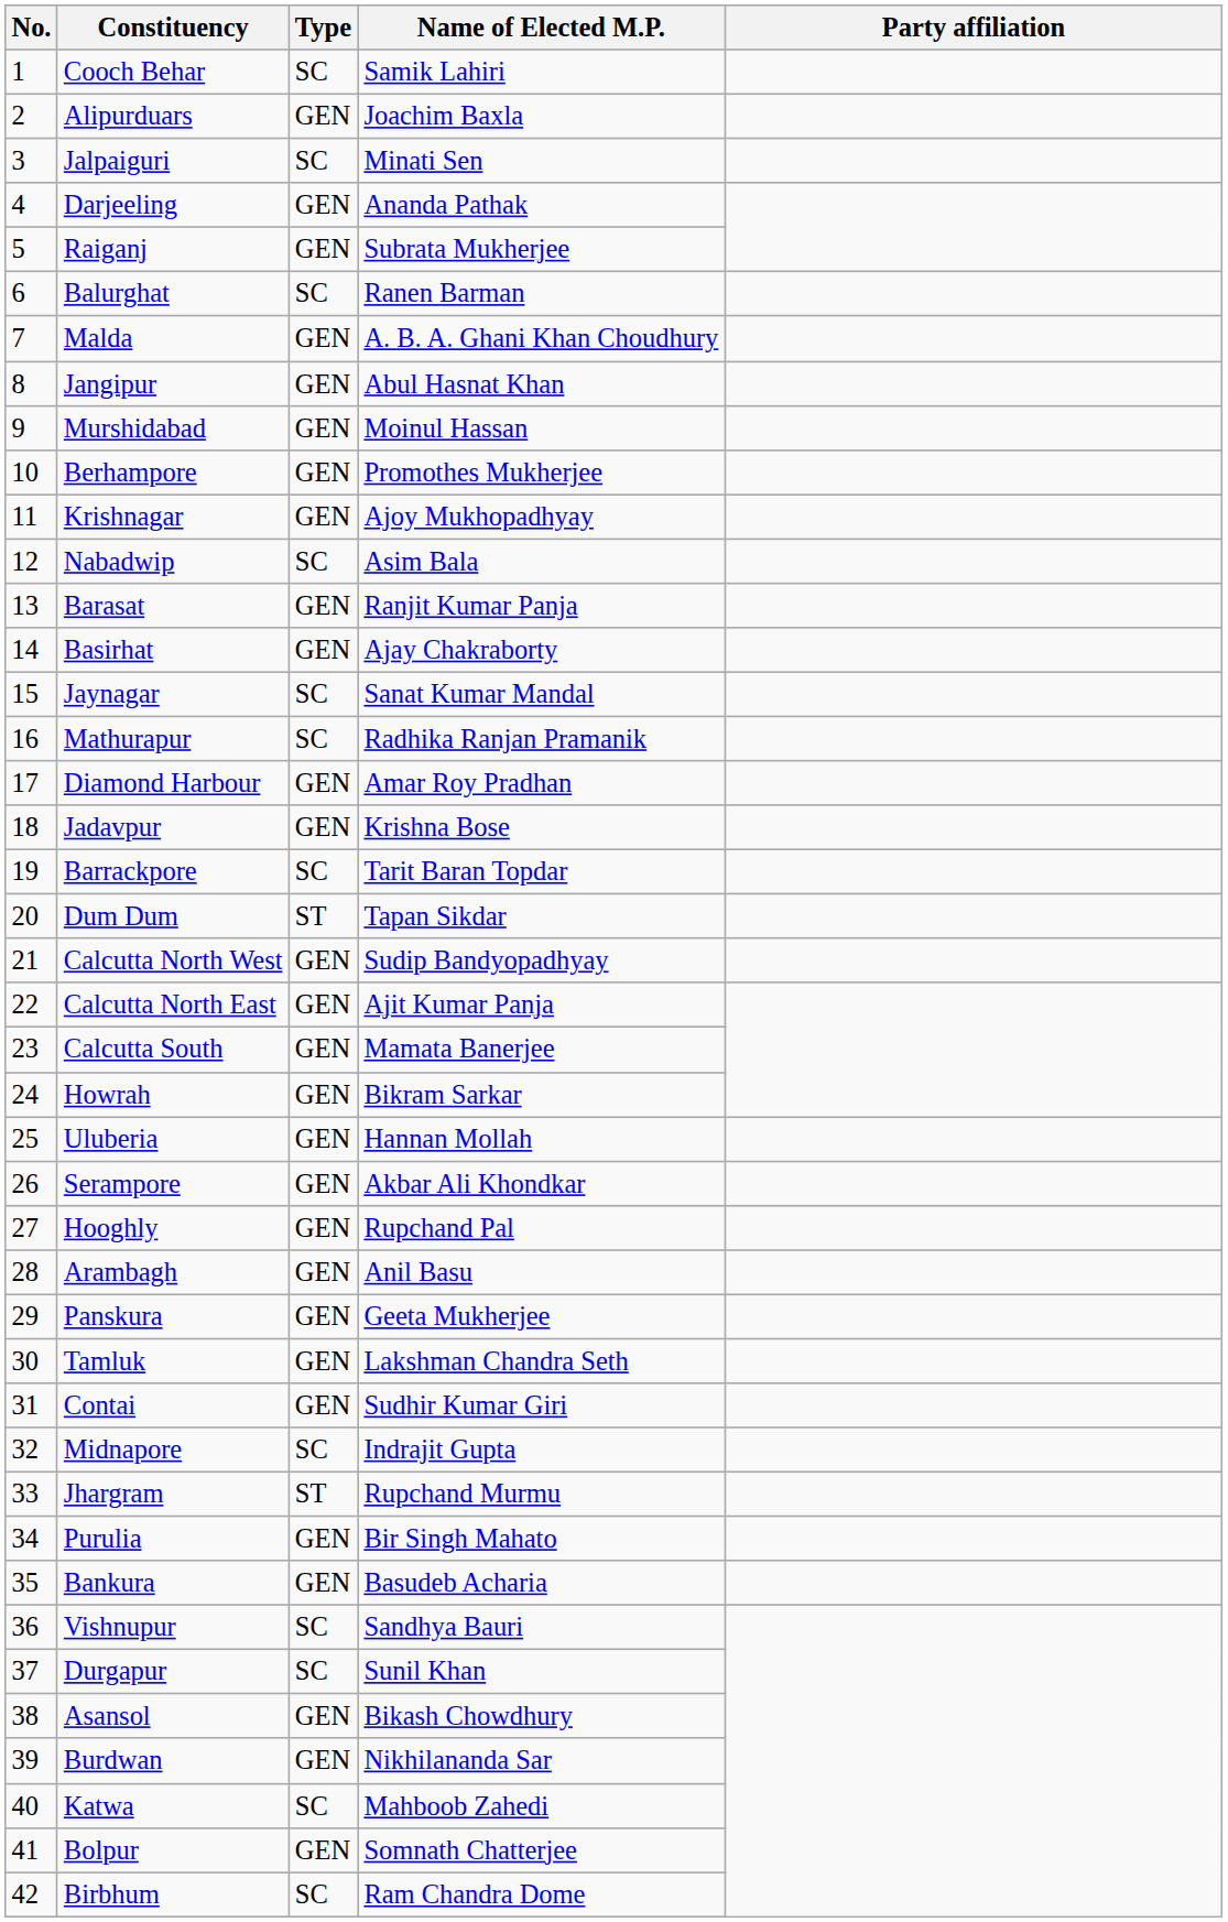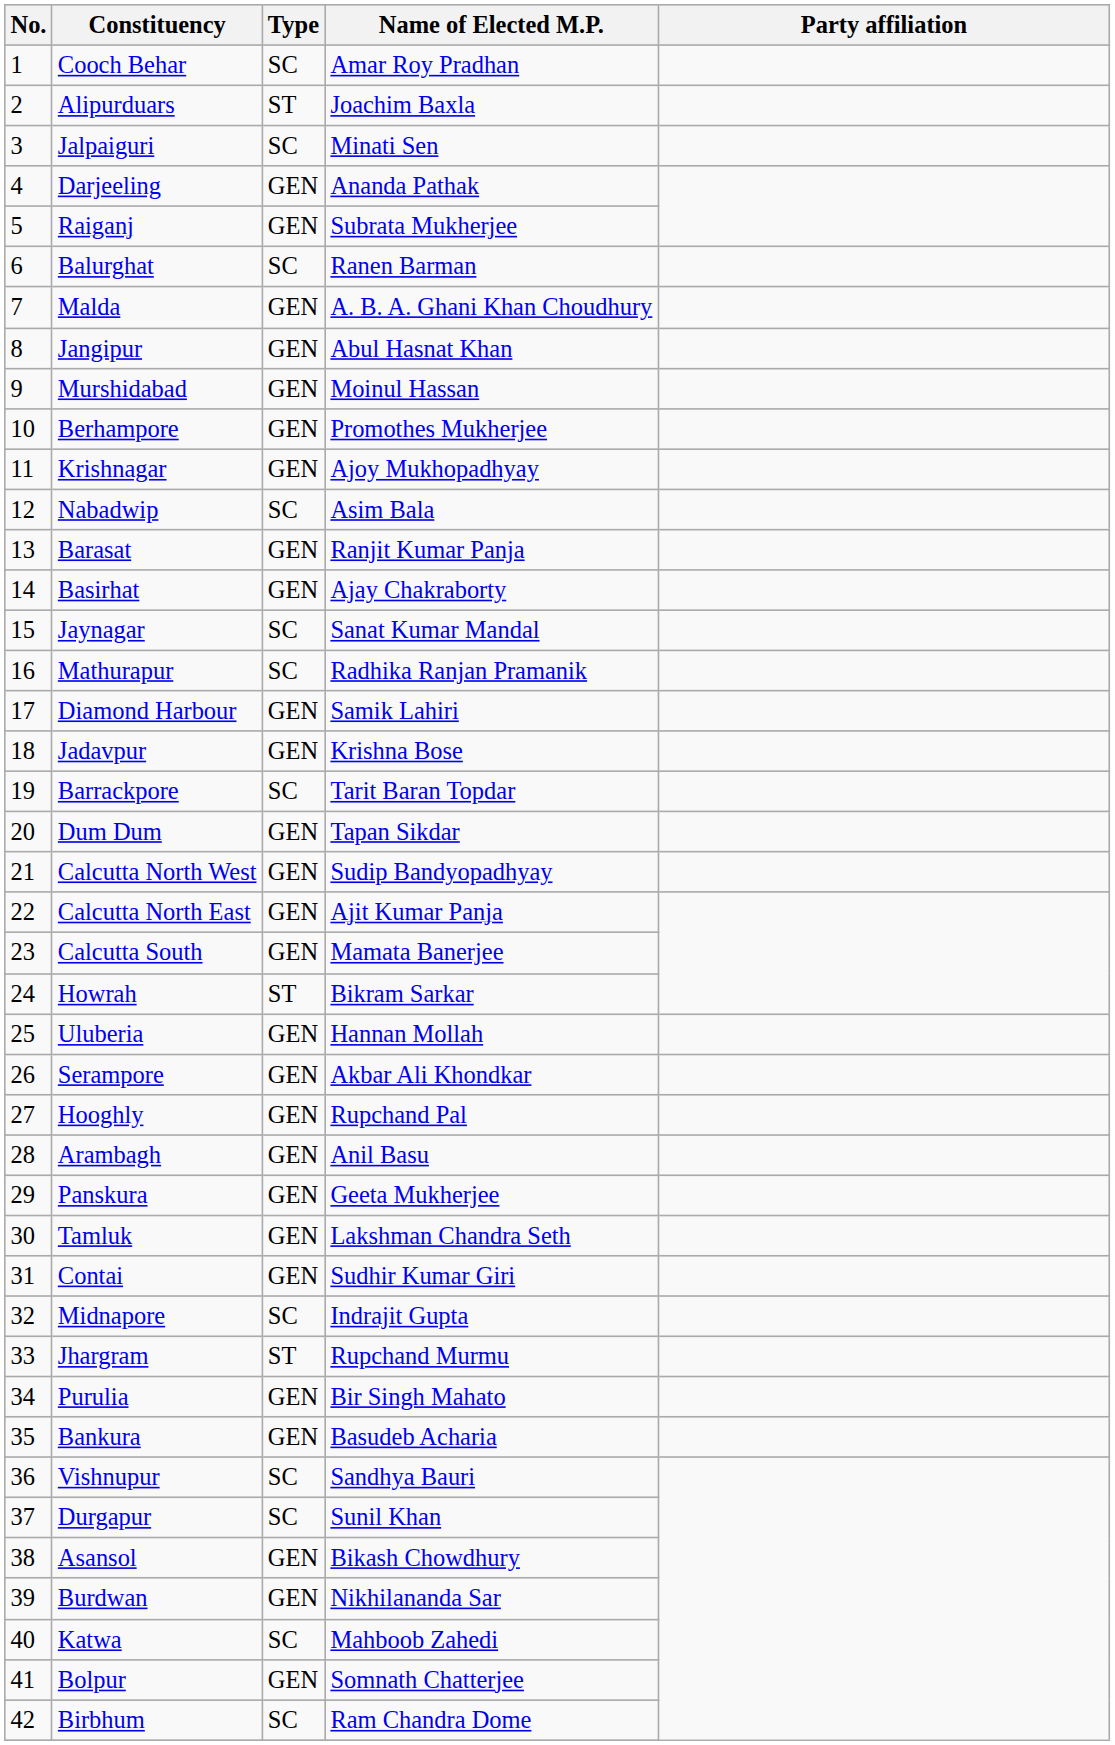Cooch Behar | Name of Elected M.P.: Samik Lahiri -> Amar Roy Pradhan
Alipurduars | Type: GEN -> ST
Diamond Harbour | Name of Elected M.P.: Amar Roy Pradhan -> Samik Lahiri
Dum Dum | Type: ST -> GEN
Howrah | Type: GEN -> ST
